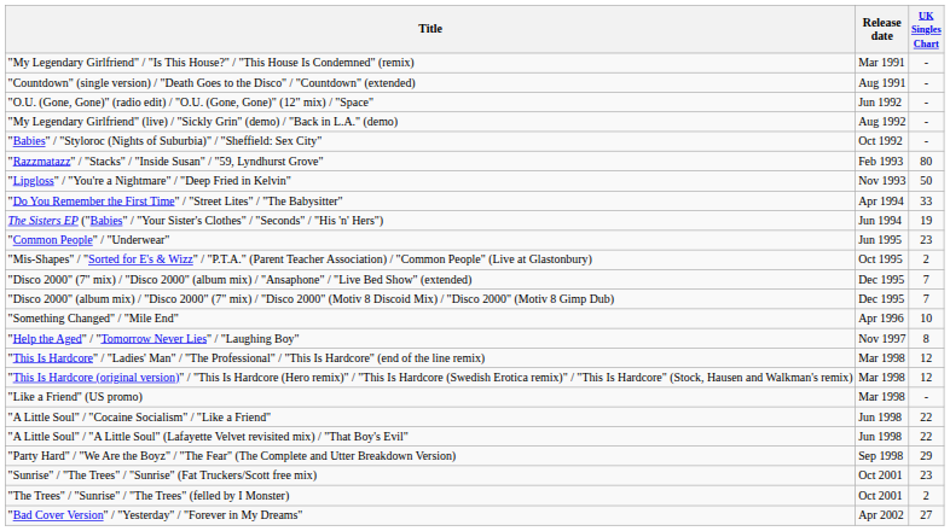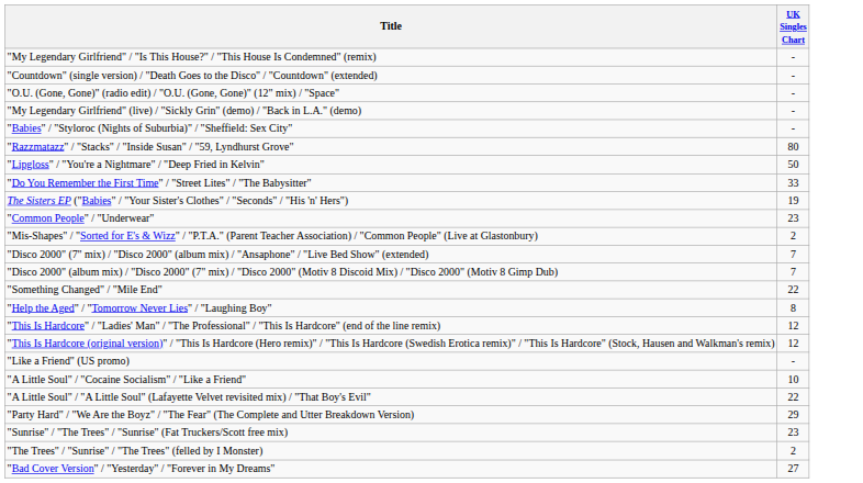- column: Release date | Mar 1991 | Aug 1991 | Jun 1992 | Aug 1992 | Oct 1992 | Feb 1993 | Nov 1993 | Apr 1994 | Jun 1994 | Jun 1995 | Oct 1995 | Dec 1995 | Dec 1995 | Apr 1996 | Nov 1997 | Mar 1998 | Mar 1998 | Mar 1998 | Jun 1998 | Jun 1998 | Sep 1998 | Oct 2001 | Oct 2001 | Apr 2002
"Something Changed" / "Mile End" | UK Singles Chart: 10 -> 22
"A Little Soul" / "Cocaine Socialism" / "Like a Friend" | UK Singles Chart: 22 -> 10
